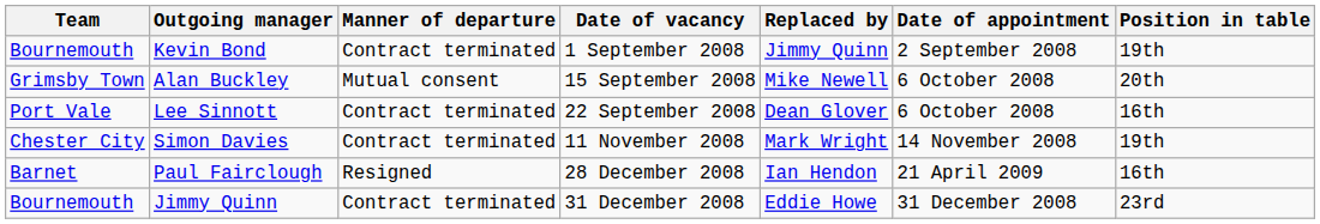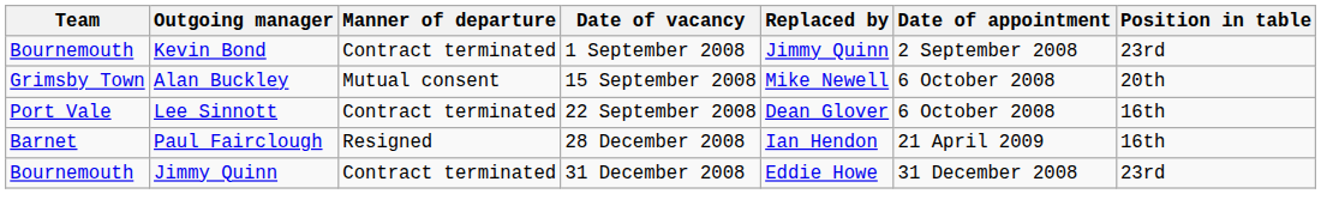Kevin Bond | Position in table: 19th -> 23rd
- row: Chester City | Simon Davies | Contract terminated | 11 November 2008 | Mark Wright | 14 November 2008 | 19th
